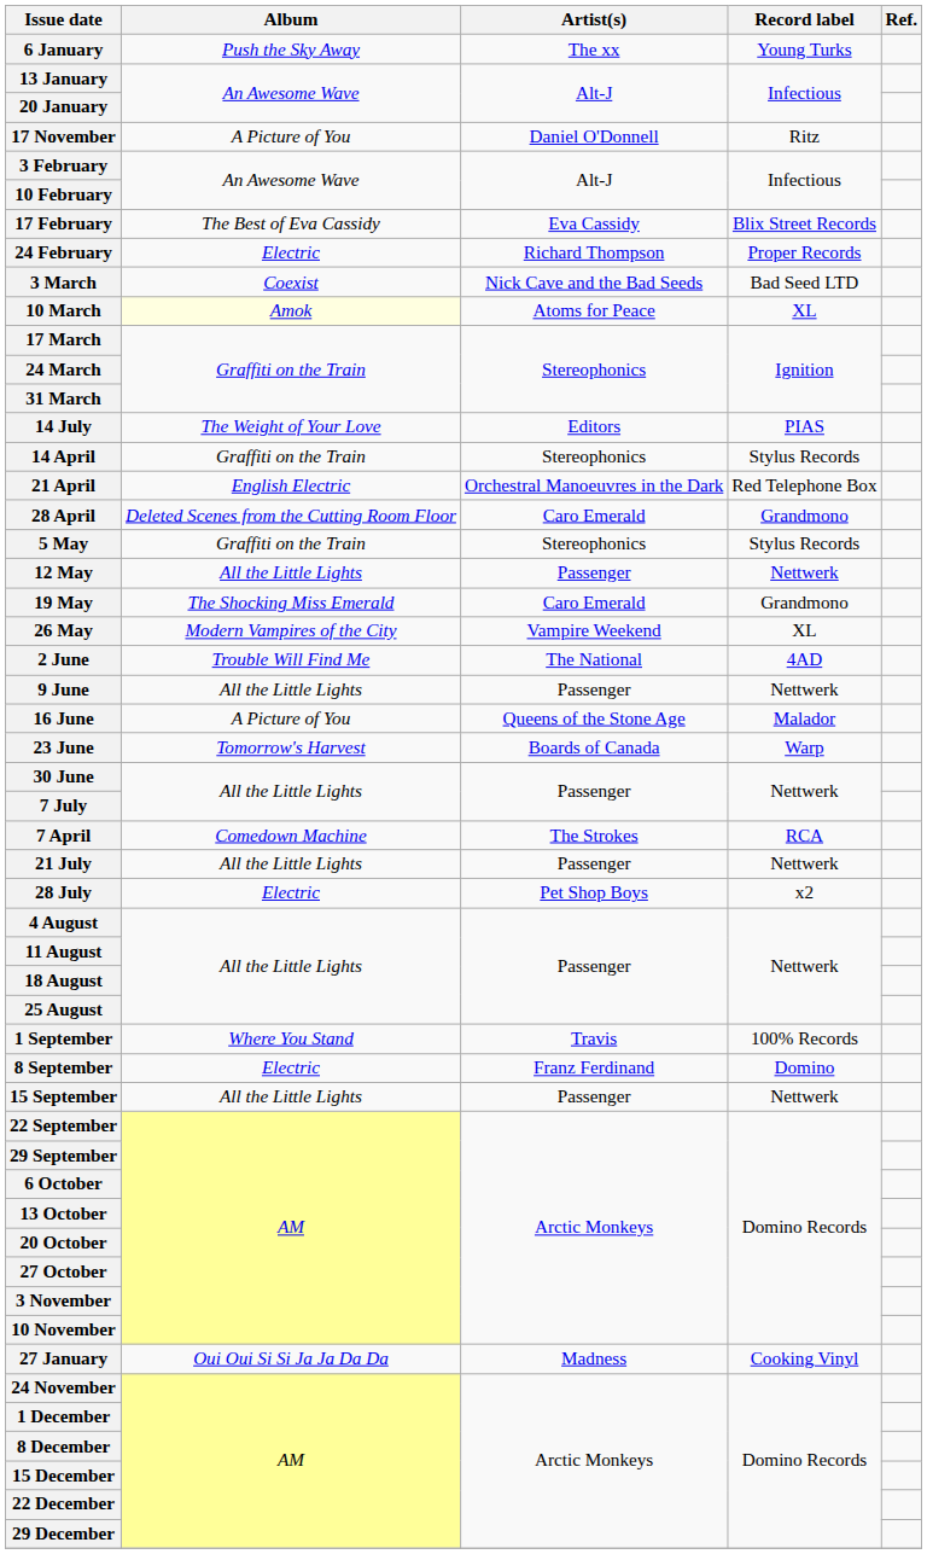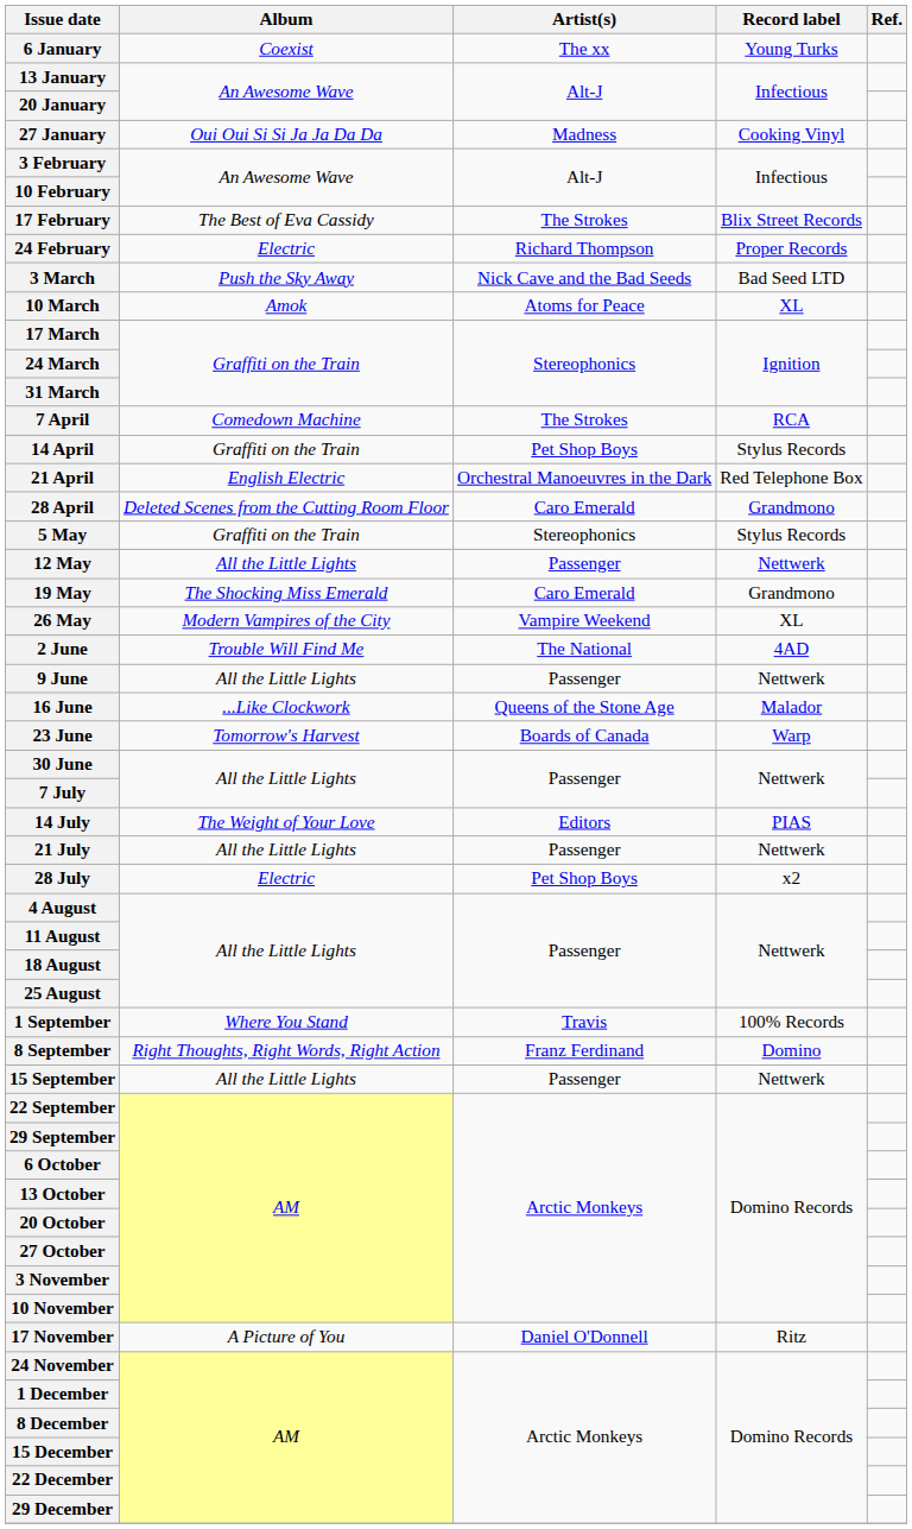6 January | Album: Push the Sky Away -> Coexist
rows swapped: 27 January <-> 17 November
17 February | Artist(s): Eva Cassidy -> The Strokes
3 March | Album: Coexist -> Push the Sky Away
10 March | Album: lightyellow background -> no background
rows swapped: 7 April <-> 14 July
14 April | Artist(s): Stereophonics -> Pet Shop Boys
16 June | Album: A Picture of You -> ...Like Clockwork
8 September | Album: Electric -> Right Thoughts, Right Words, Right Action
